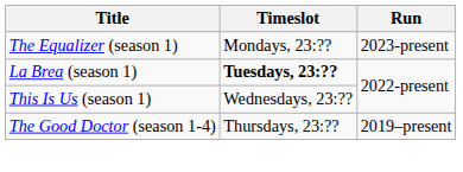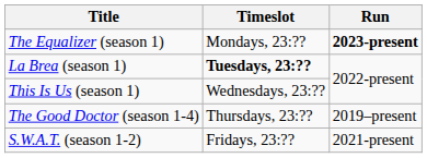The Equalizer (season 1) | Run: normal -> bold
+ row: S.W.A.T. (season 1-2) | Fridays, 23:?? | 2021-present
